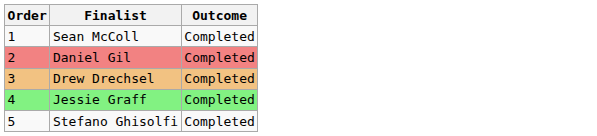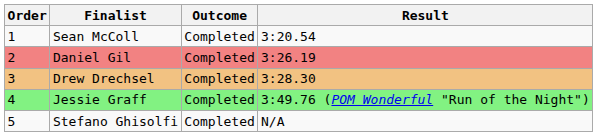+ column: Result | 3:20.54 | 3:26.19 | 3:28.30 | 3:49.76 (POM Wonderful "Run of the Night") | N/A
